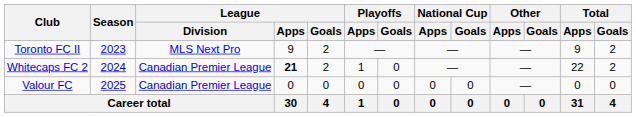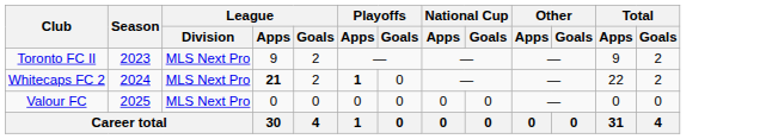Whitecaps FC 2 | League / Division: Canadian Premier League -> MLS Next Pro
Whitecaps FC 2 | Playoffs / Apps: normal -> bold
Valour FC | League / Division: Canadian Premier League -> MLS Next Pro
